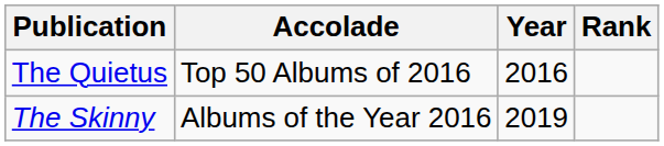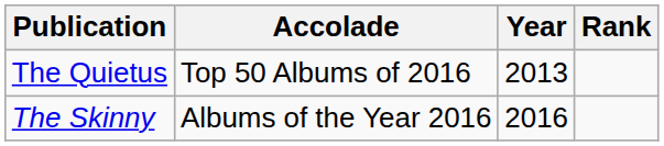The Quietus | Year: 2016 -> 2013
The Skinny | Year: 2019 -> 2016
